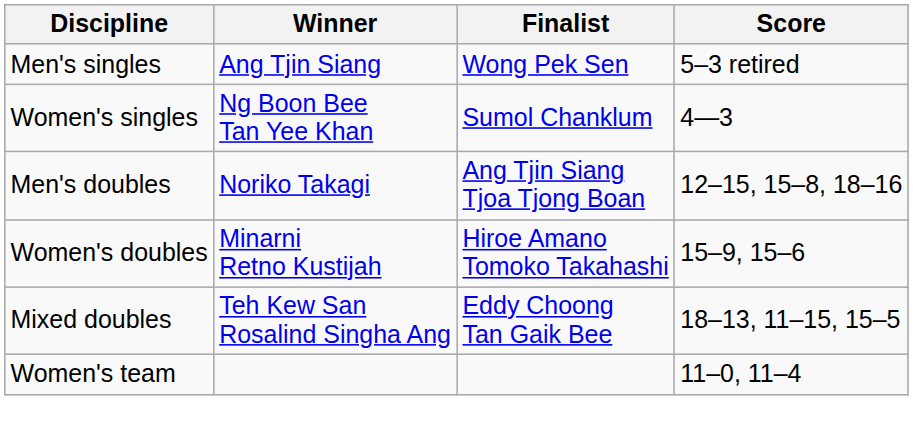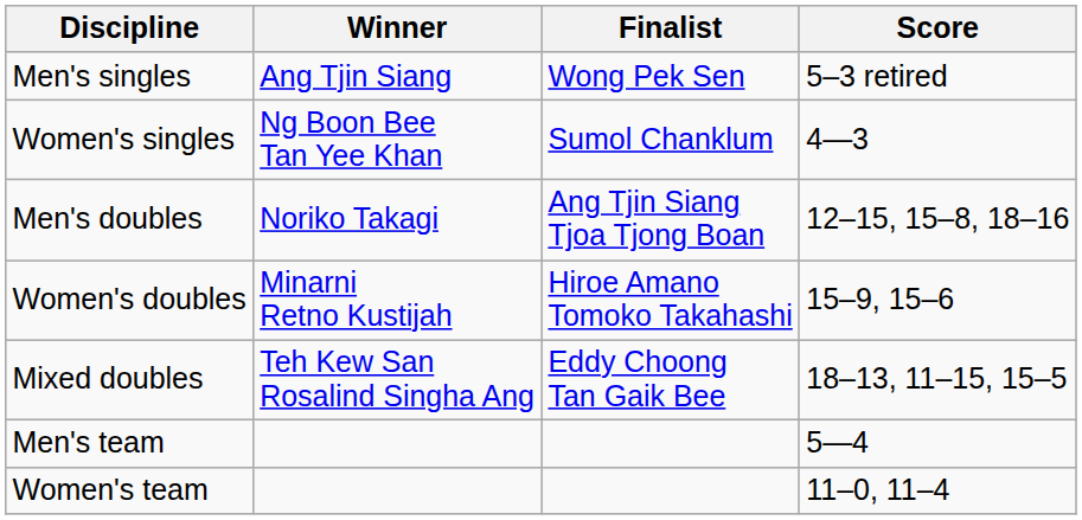+ row: Men's team | 5—4
